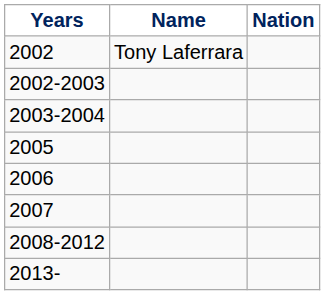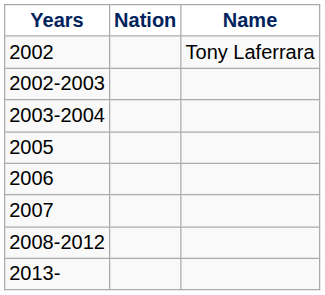columns swapped: Name <-> Nation
